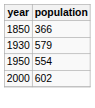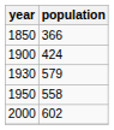+ row: 1900 | 424
1950 | population: 554 -> 558
